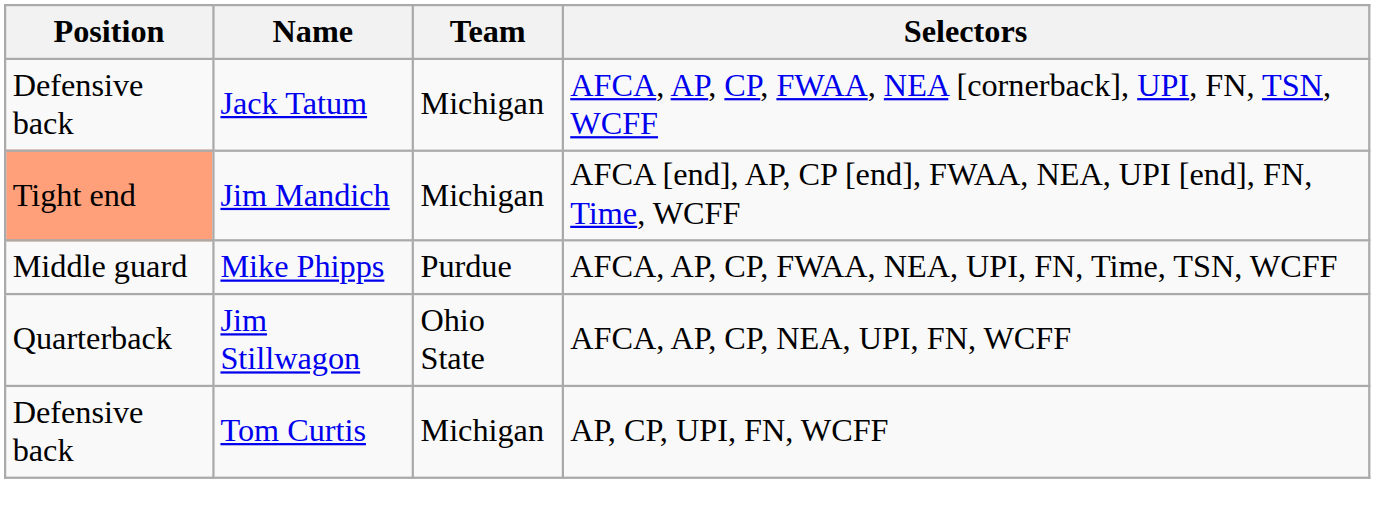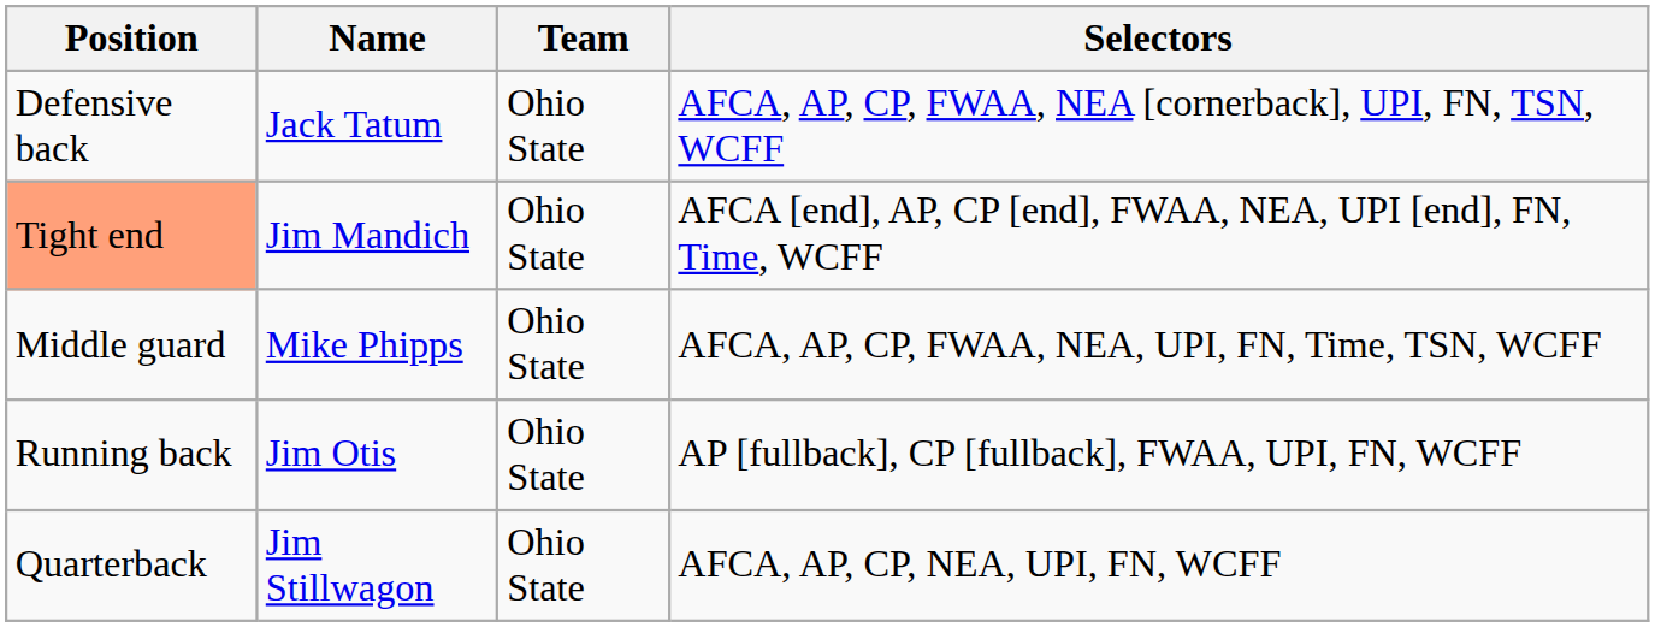Jack Tatum | Team: Michigan -> Ohio State
Jim Mandich | Team: Michigan -> Ohio State
Mike Phipps | Team: Purdue -> Ohio State
+ row: Running back | Jim Otis | Ohio State | AP [fullback], CP [fullback], FWAA, UPI, FN, WCFF
- row: Defensive back | Tom Curtis | Michigan | AP, CP, UPI, FN, WCFF
